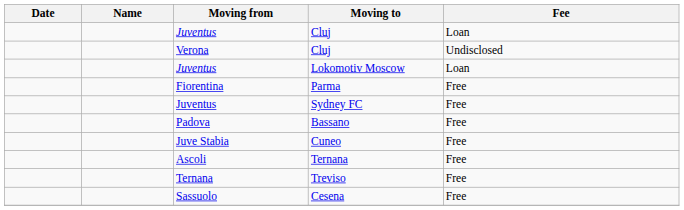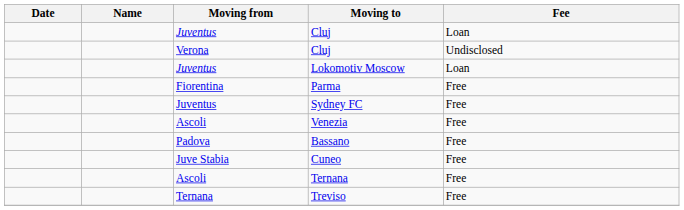+ row: Ascoli | Venezia | Free
- row: Sassuolo | Cesena | Free
